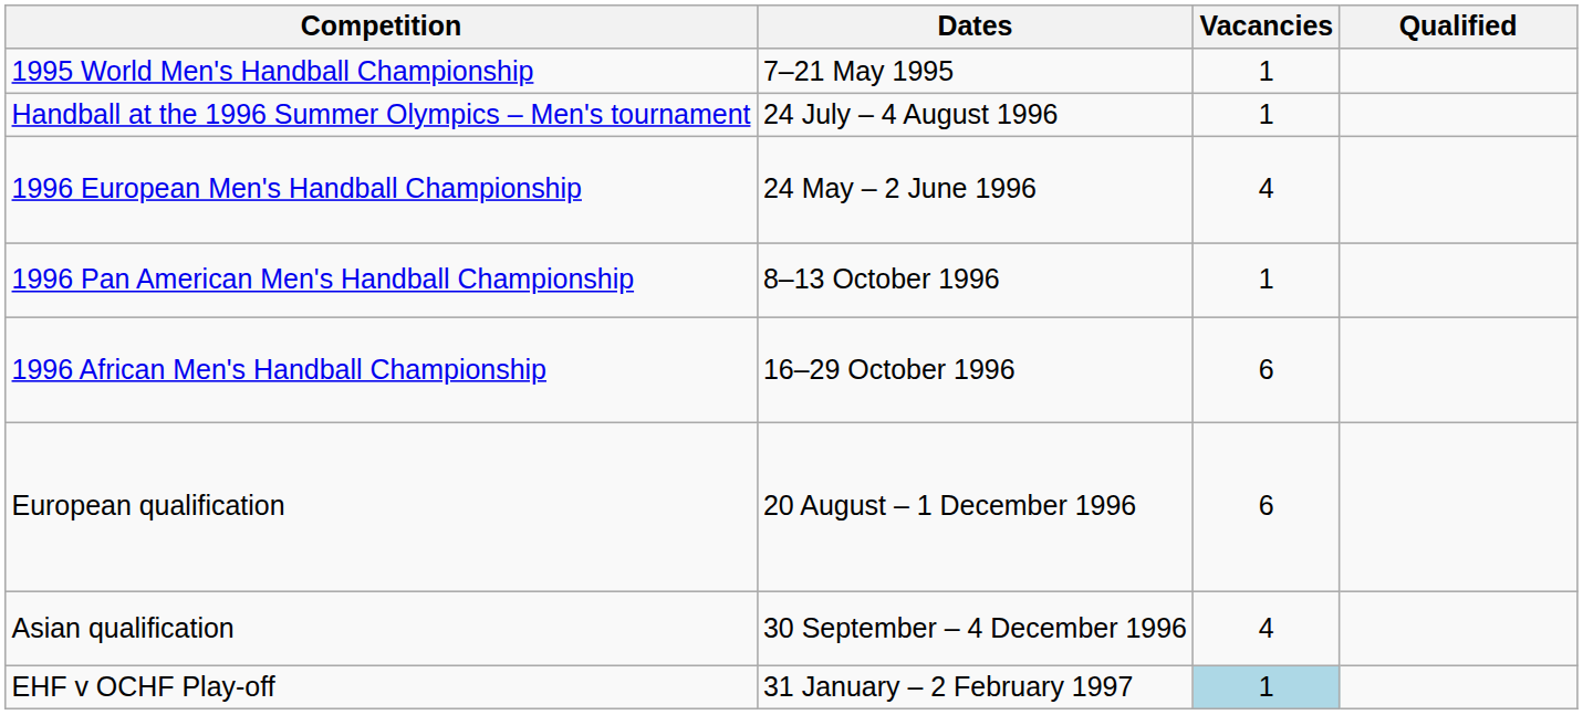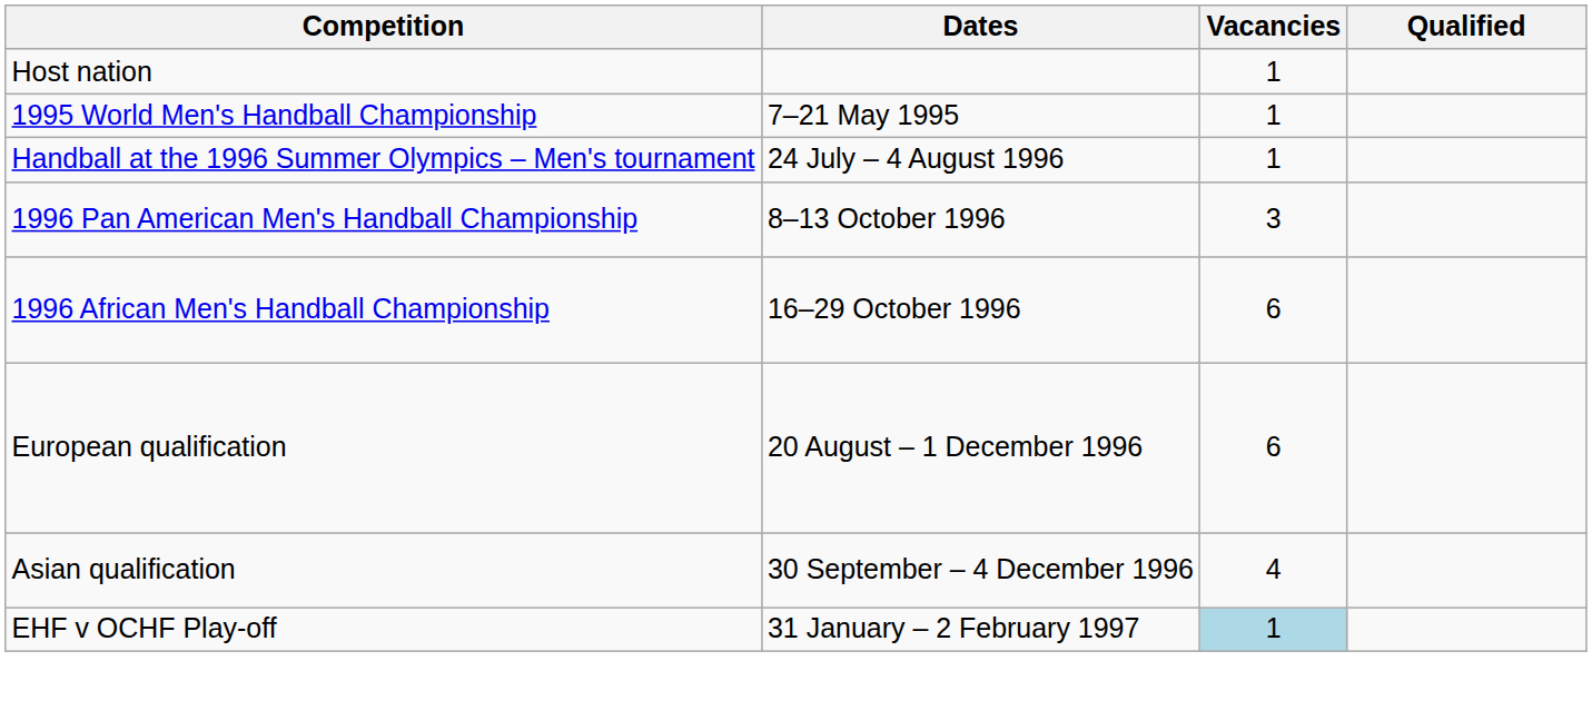+ row: Host nation | 1
- row: 1996 European Men's Handball Championship | 24 May – 2 June 1996 | 4
1996 Pan American Men's Handball Championship | Vacancies: 1 -> 3
